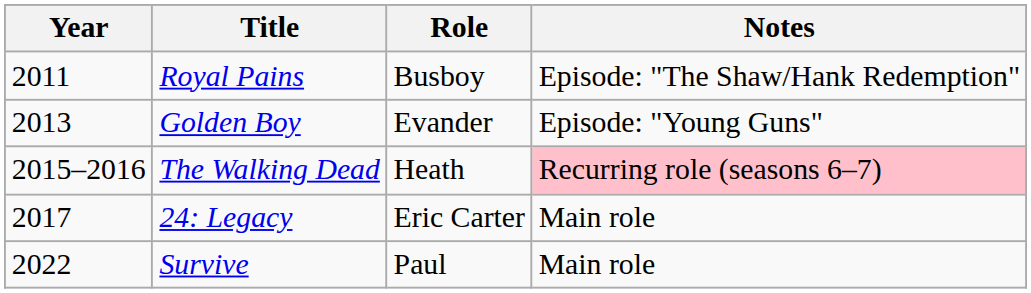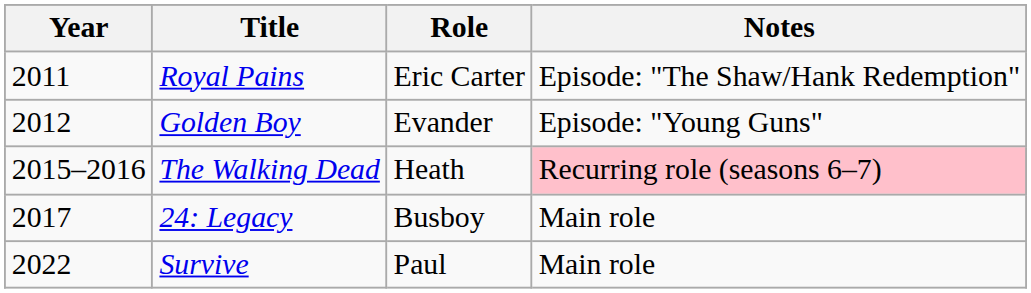Royal Pains | Role: Busboy -> Eric Carter
Golden Boy | Year: 2013 -> 2012
24: Legacy | Role: Eric Carter -> Busboy
